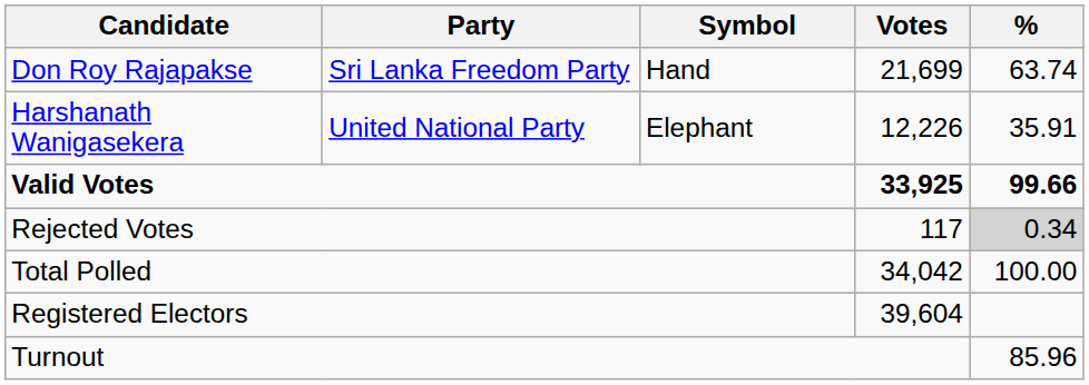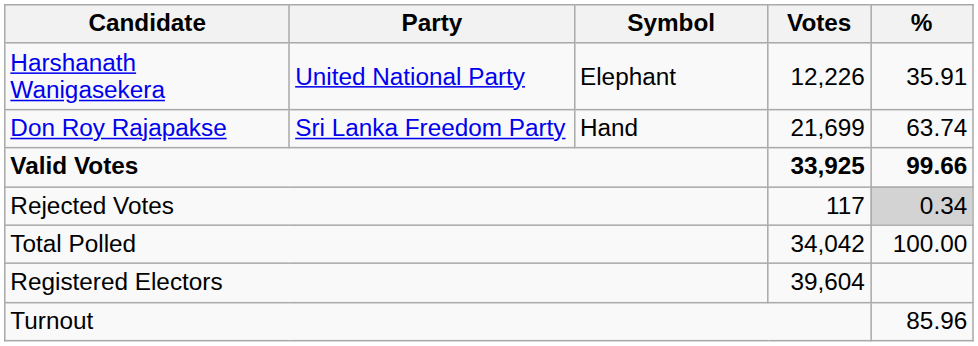rows swapped: Don Roy Rajapakse <-> Harshanath Wanigasekera
